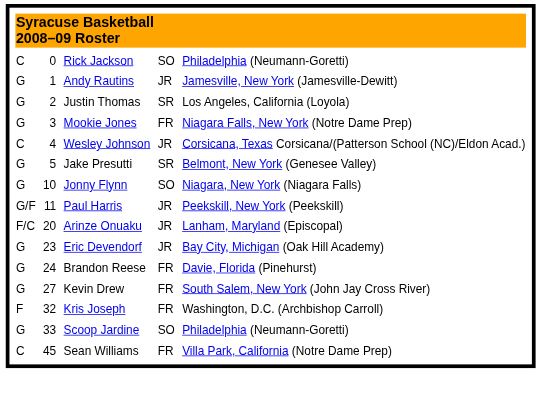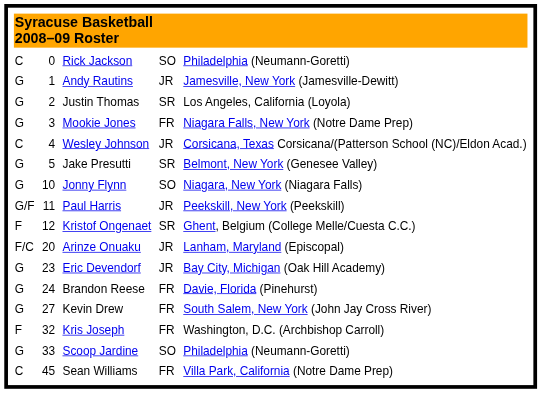+ row: F | 12 | Kristof Ongenaet | SR | Ghent, Belgium (College Melle/Cuesta C.C.)
